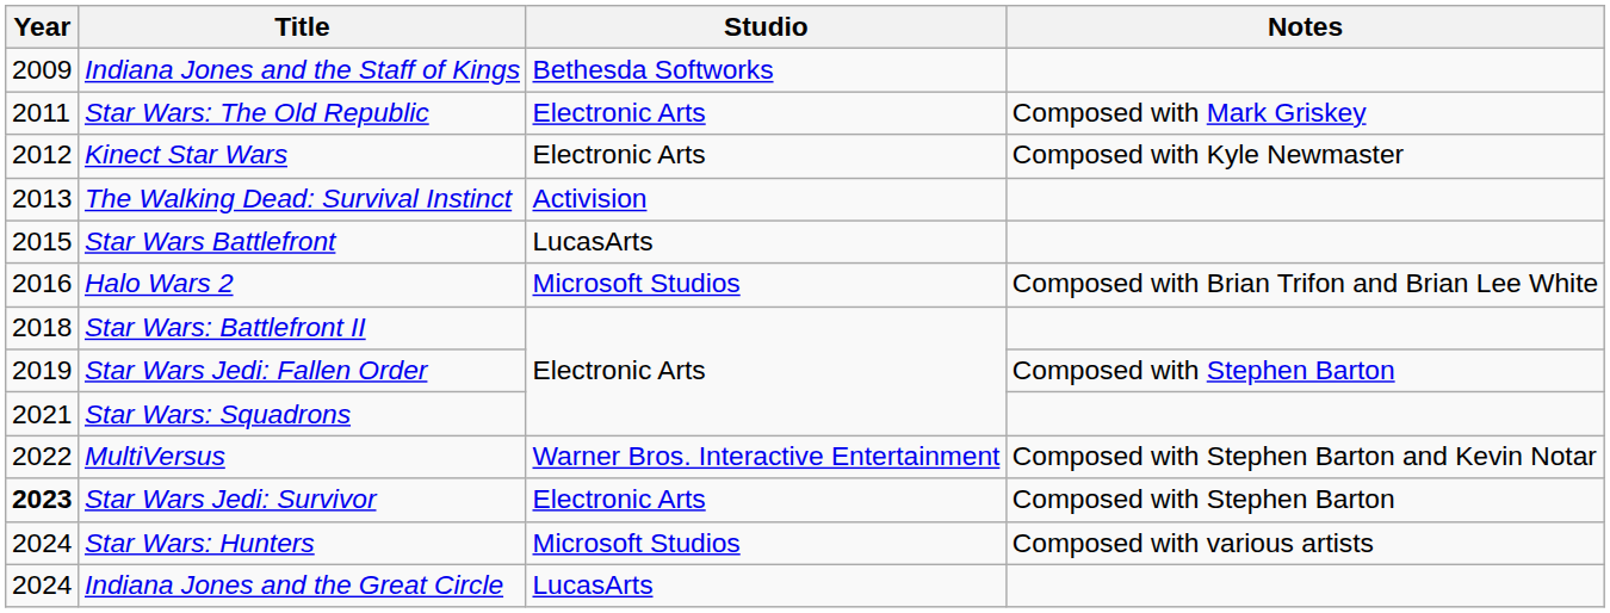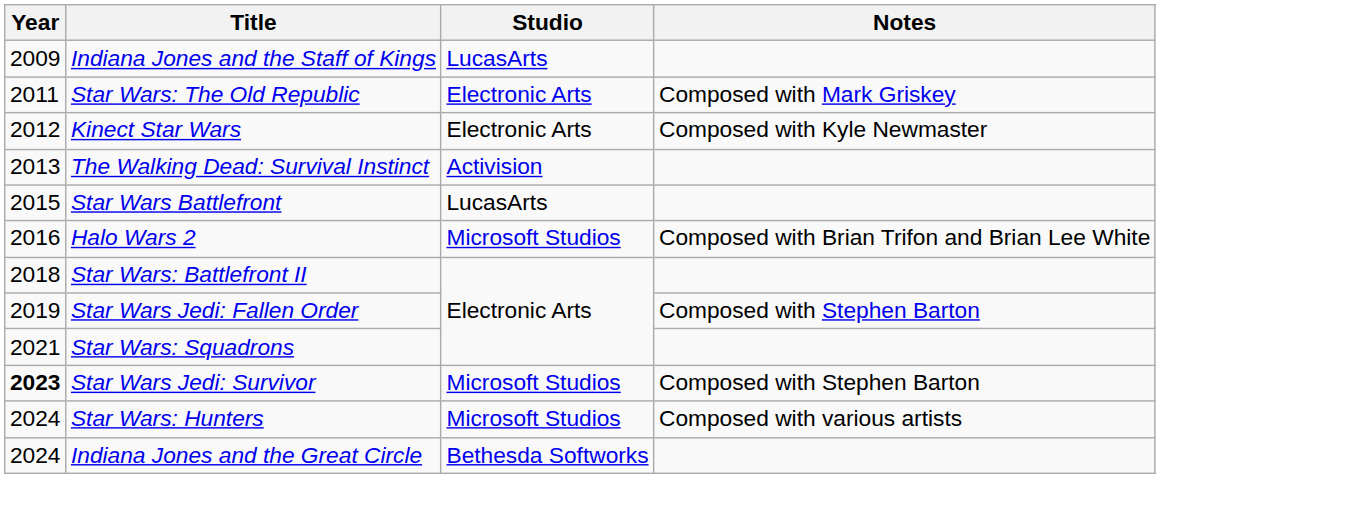Indiana Jones and the Staff of Kings | Studio: Bethesda Softworks -> LucasArts
- row: 2022 | MultiVersus | Warner Bros. Interactive Entertainment | Composed with Stephen Barton and Kevin Notar
Star Wars Jedi: Survivor | Studio: Electronic Arts -> Microsoft Studios
Indiana Jones and the Great Circle | Studio: LucasArts -> Bethesda Softworks
